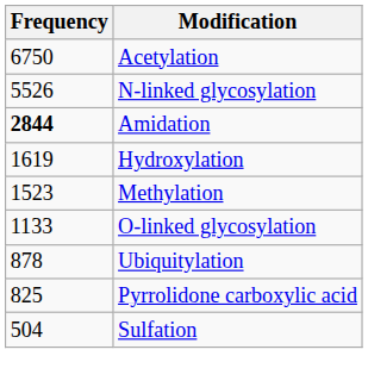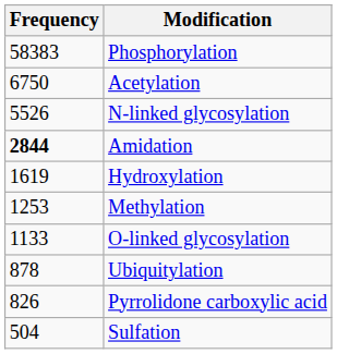+ row: 58383 | Phosphorylation
Methylation | Frequency: 1523 -> 1253
Pyrrolidone carboxylic acid | Frequency: 825 -> 826
